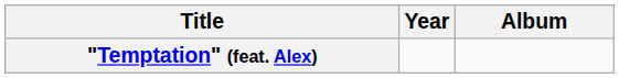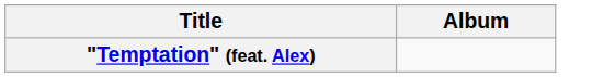- column: Year
